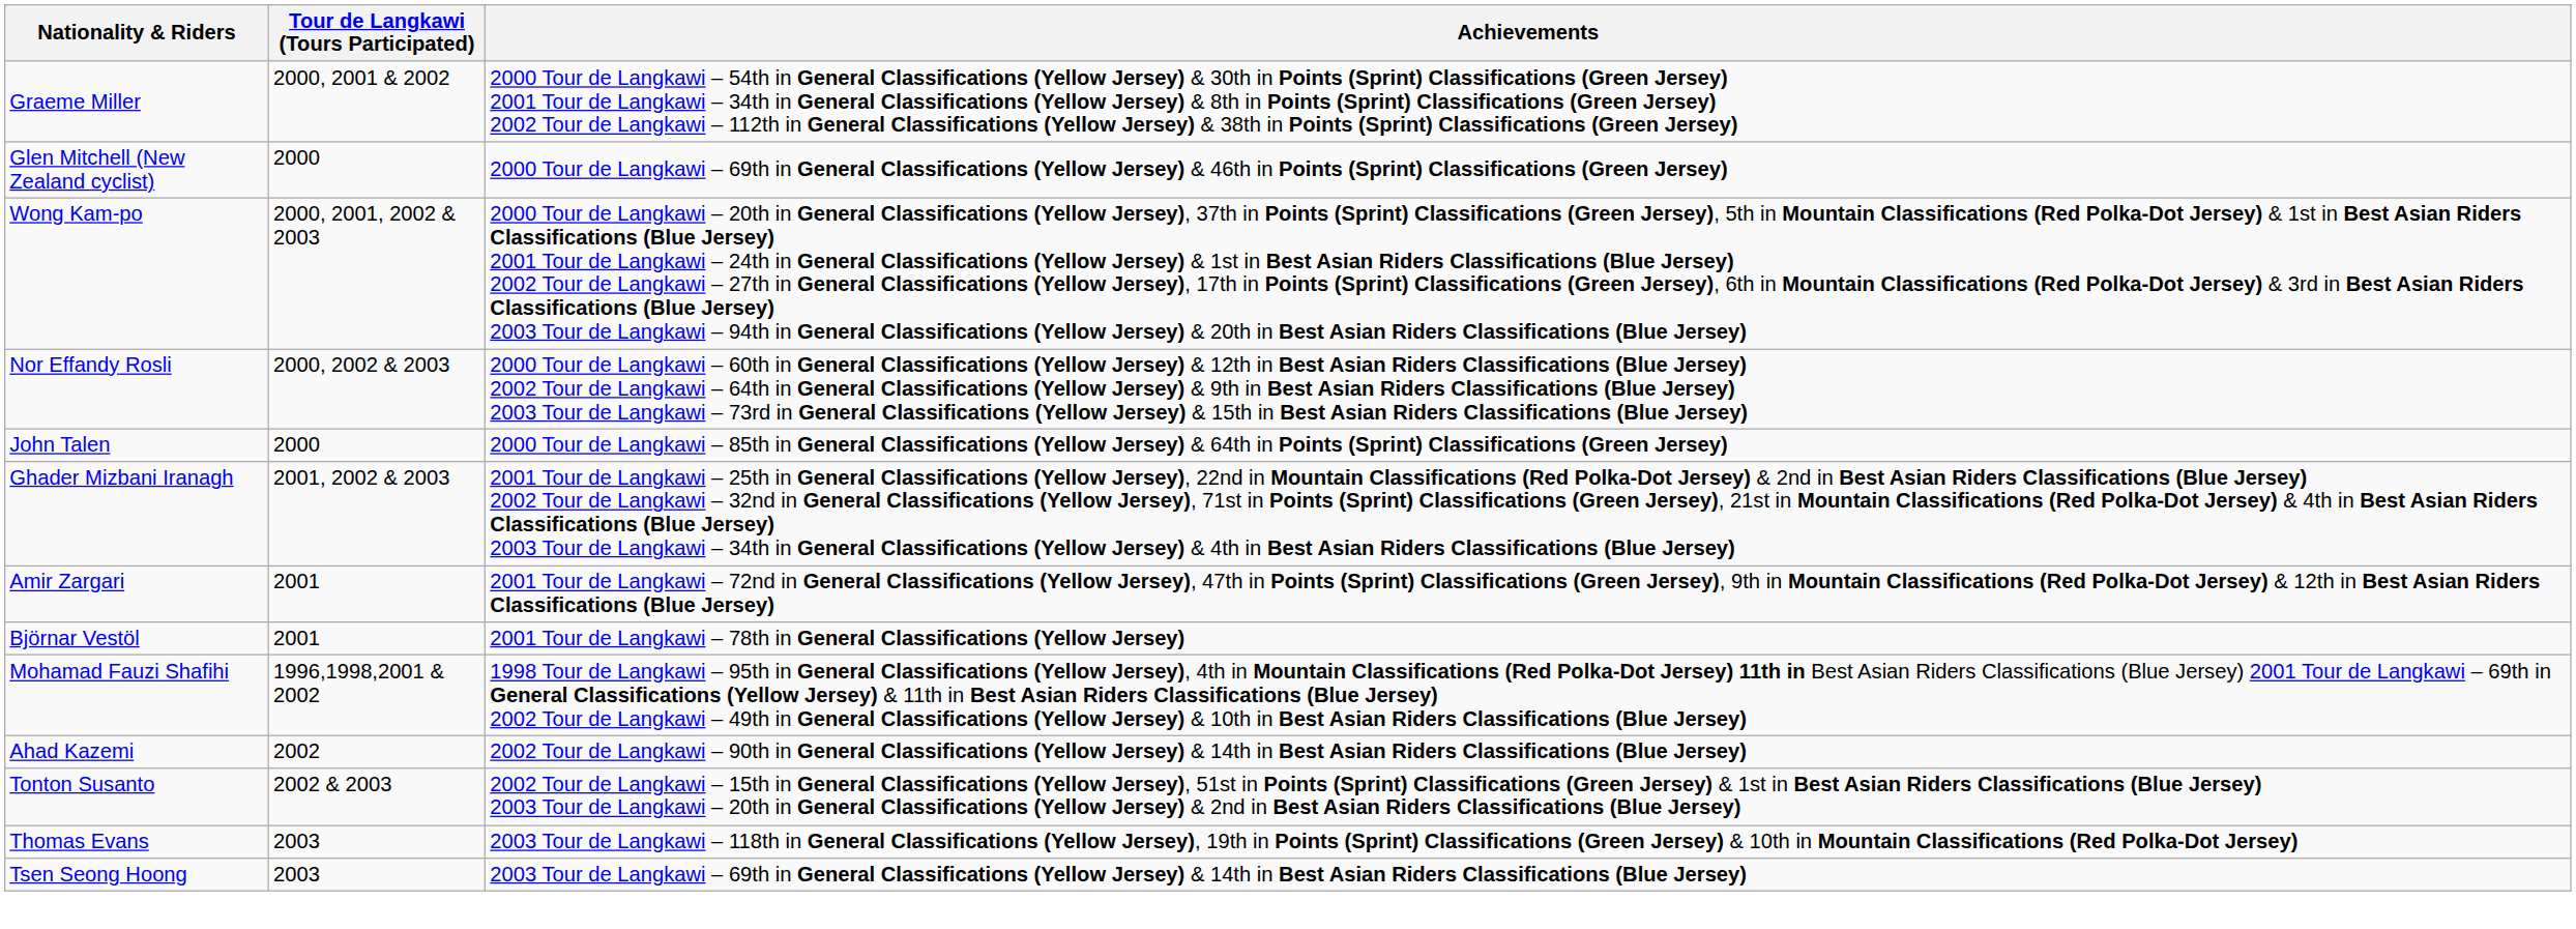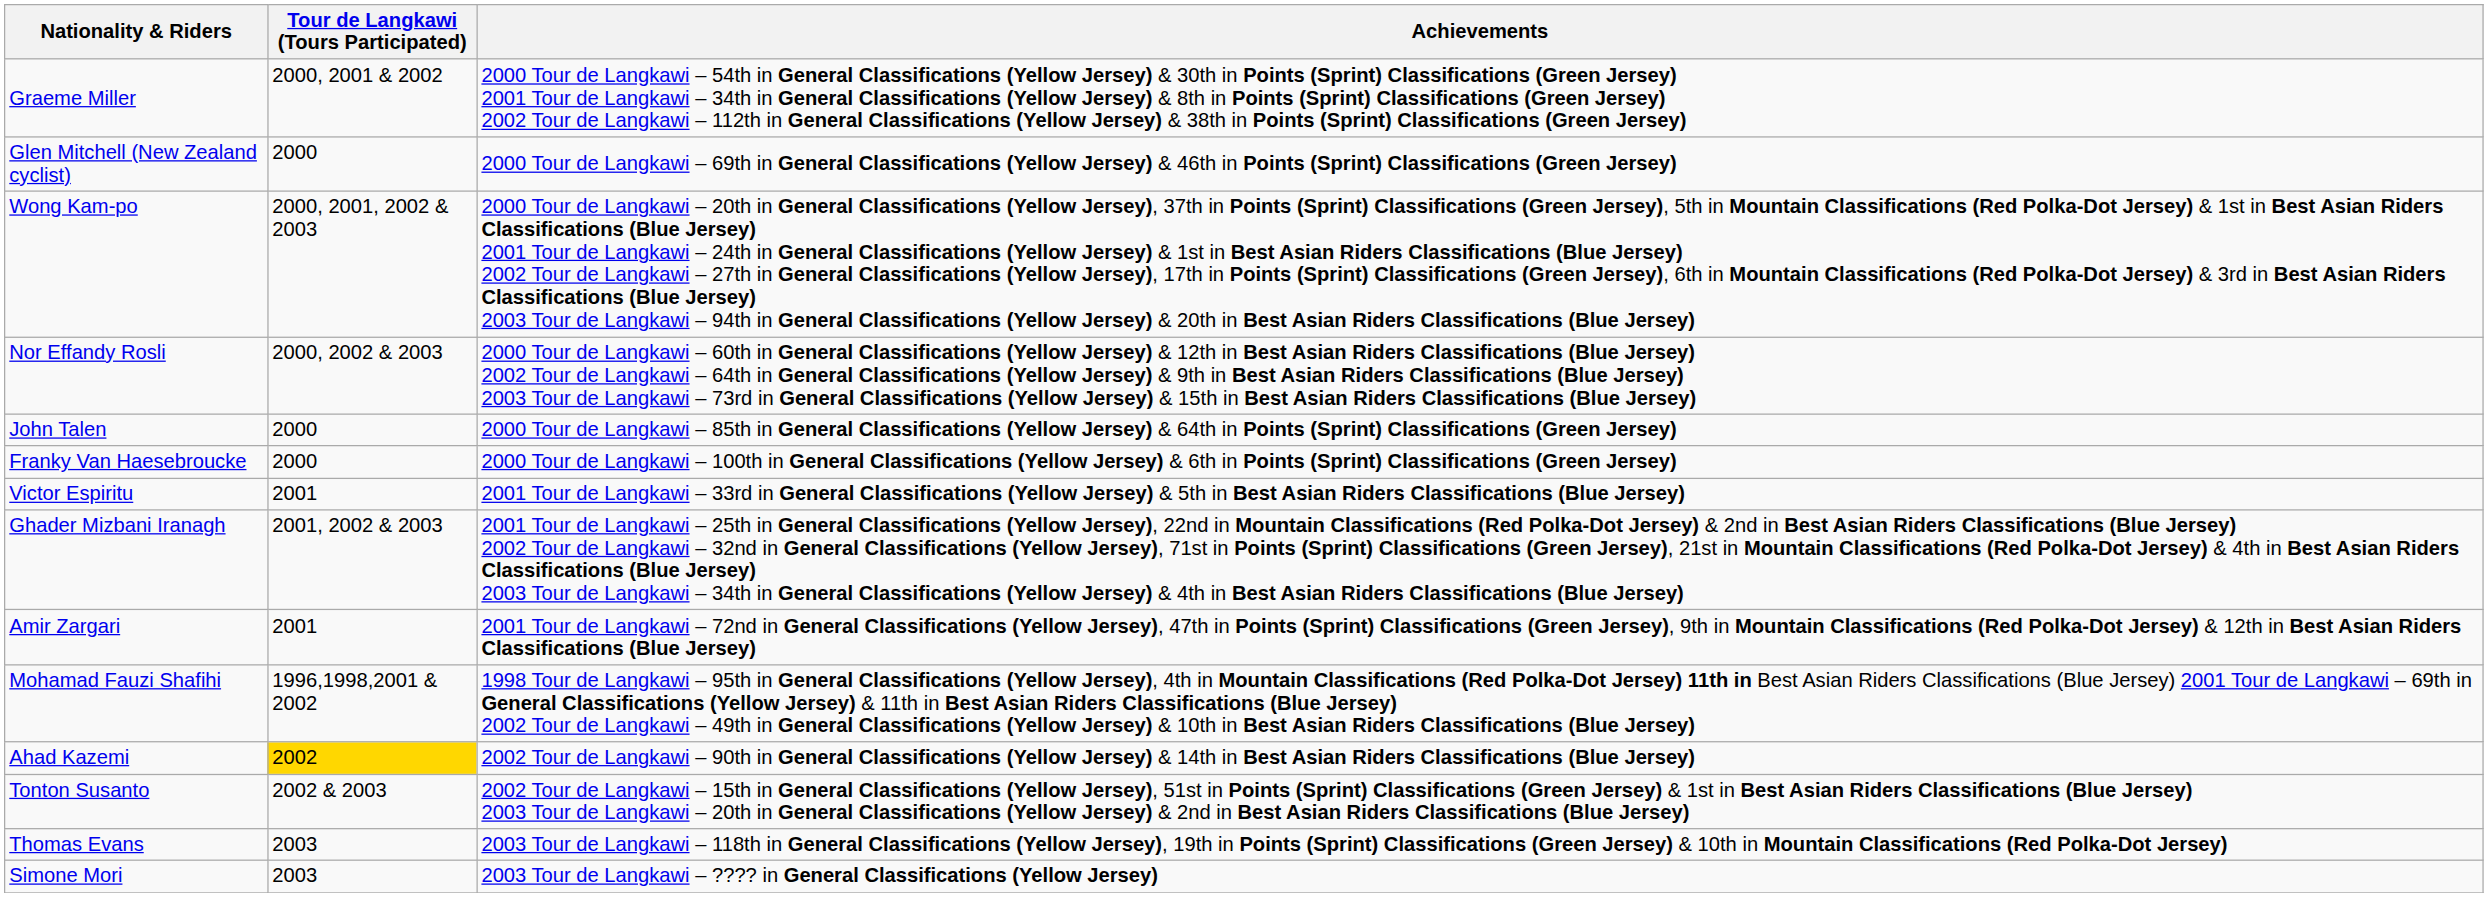+ row: Franky Van Haesebroucke | 2000 | 2000 Tour de Langkawi – 100th in General Classifications (Yellow Jersey) & 6th in Points (Sprint) Classifications (Green Jersey)
+ row: Victor Espiritu | 2001 | 2001 Tour de Langkawi – 33rd in General Classifications (Yellow Jersey) & 5th in Best Asian Riders Classifications (Blue Jersey)
- row: Björnar Vestöl | 2001 | 2001 Tour de Langkawi – 78th in General Classifications (Yellow Jersey)
Ahad Kazemi | Tour de Langkawi (Tours Participated): no background -> gold background
- row: Tsen Seong Hoong | 2003 | 2003 Tour de Langkawi – 69th in General Classifications (Yellow Jersey) & 14th in Best Asian Riders Classifications (Blue Jersey)
+ row: Simone Mori | 2003 | 2003 Tour de Langkawi – ???? in General Classifications (Yellow Jersey)
